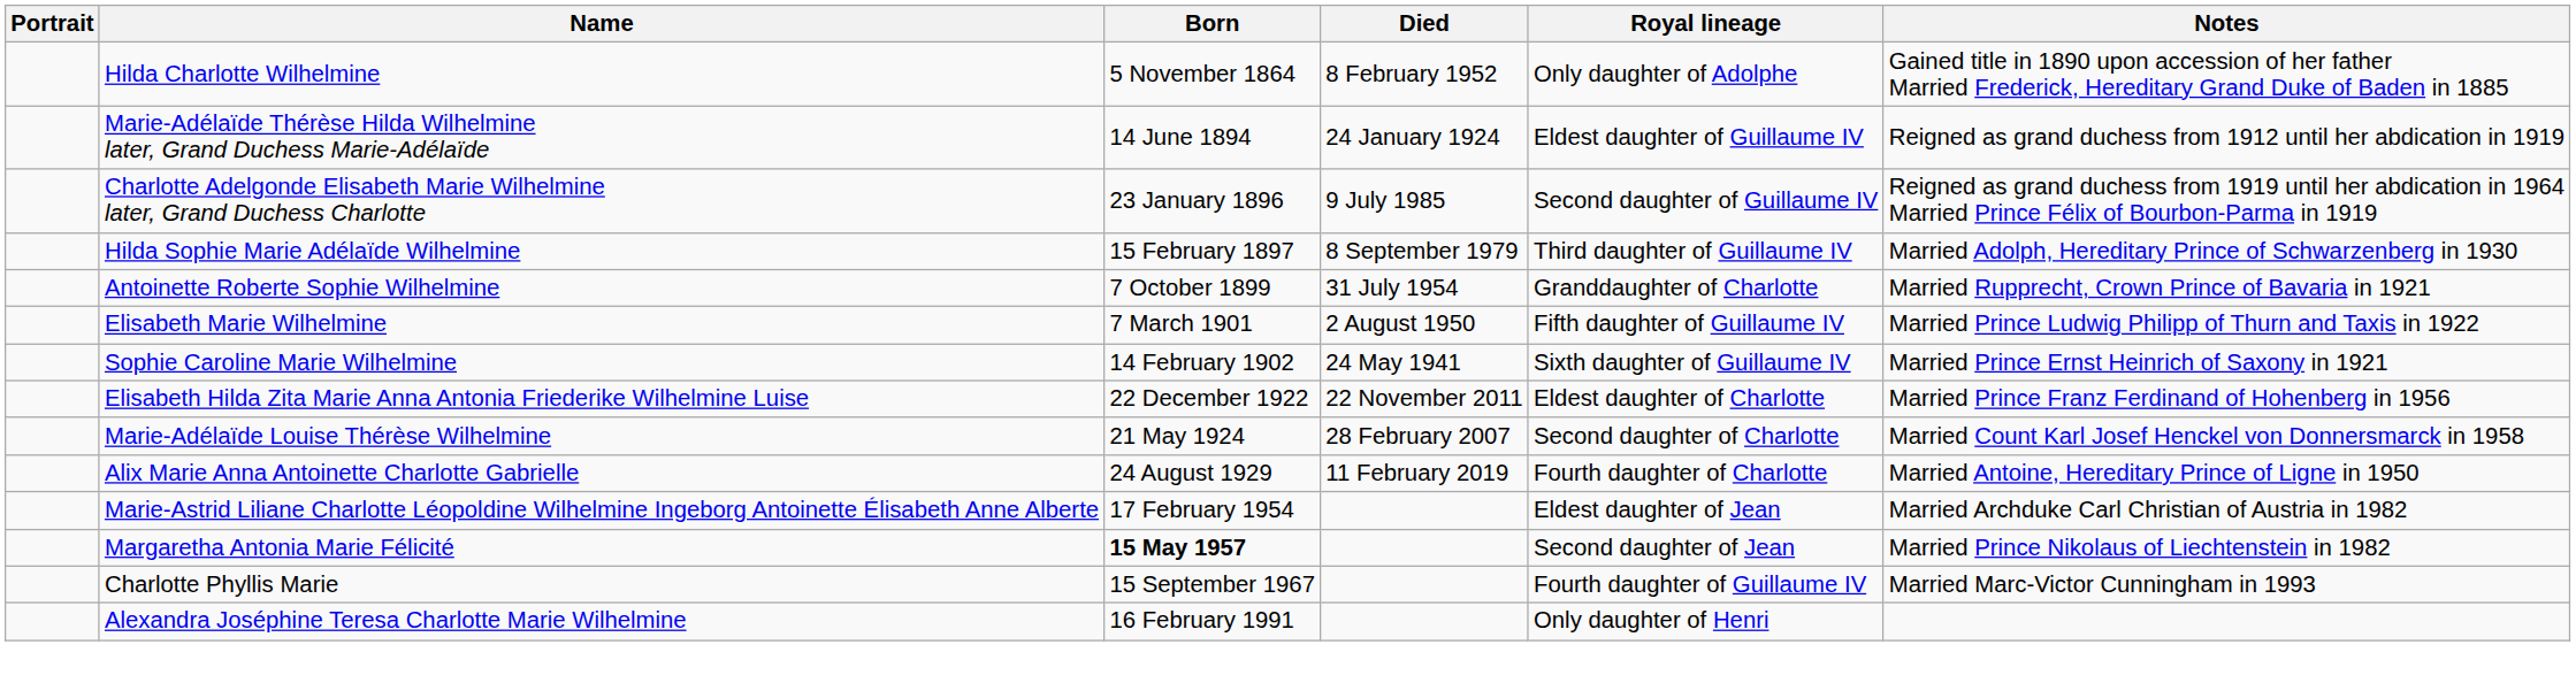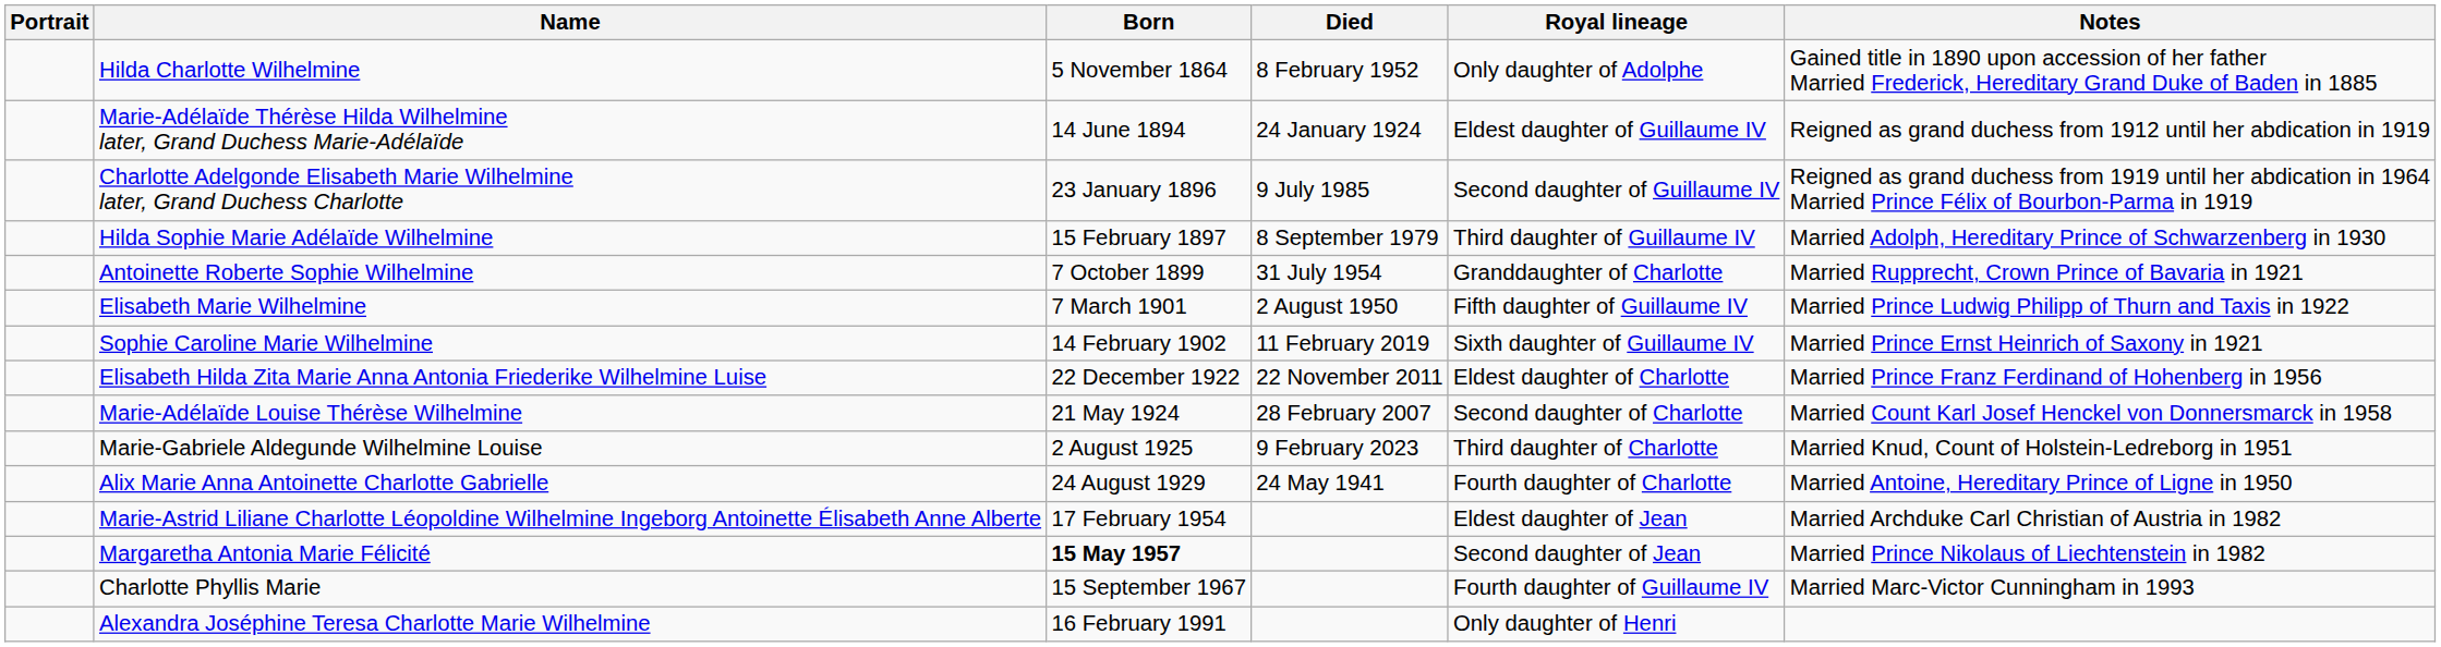Sophie Caroline Marie Wilhelmine | Died: 24 May 1941 -> 11 February 2019
+ row: Marie-Gabriele Aldegunde Wilhelmine Louise | 2 August 1925 | 9 February 2023 | Third daughter of Charlotte | Married Knud, Count of Holstein-Ledreborg in 1951
Alix Marie Anna Antoinette Charlotte Gabrielle | Died: 11 February 2019 -> 24 May 1941
